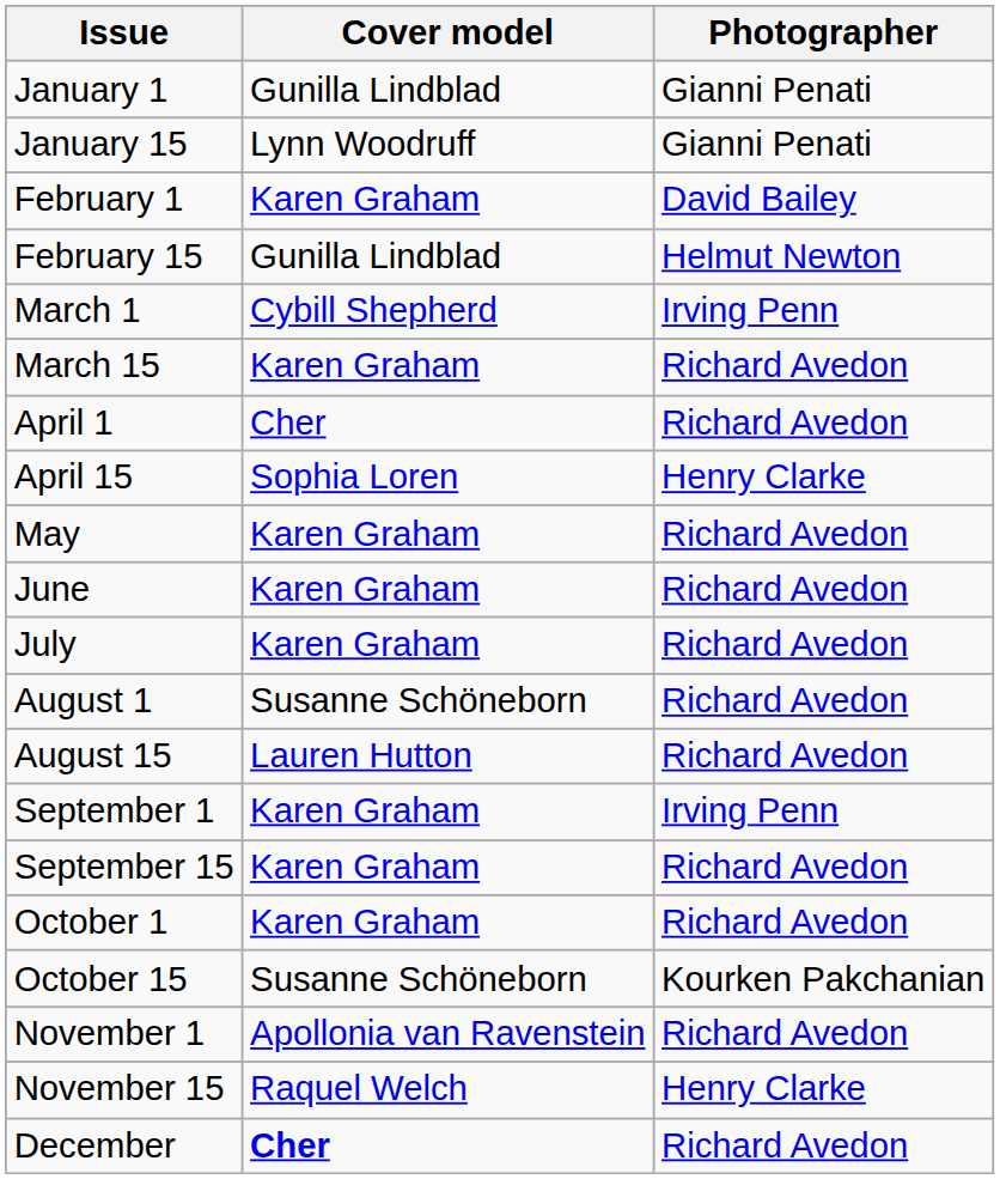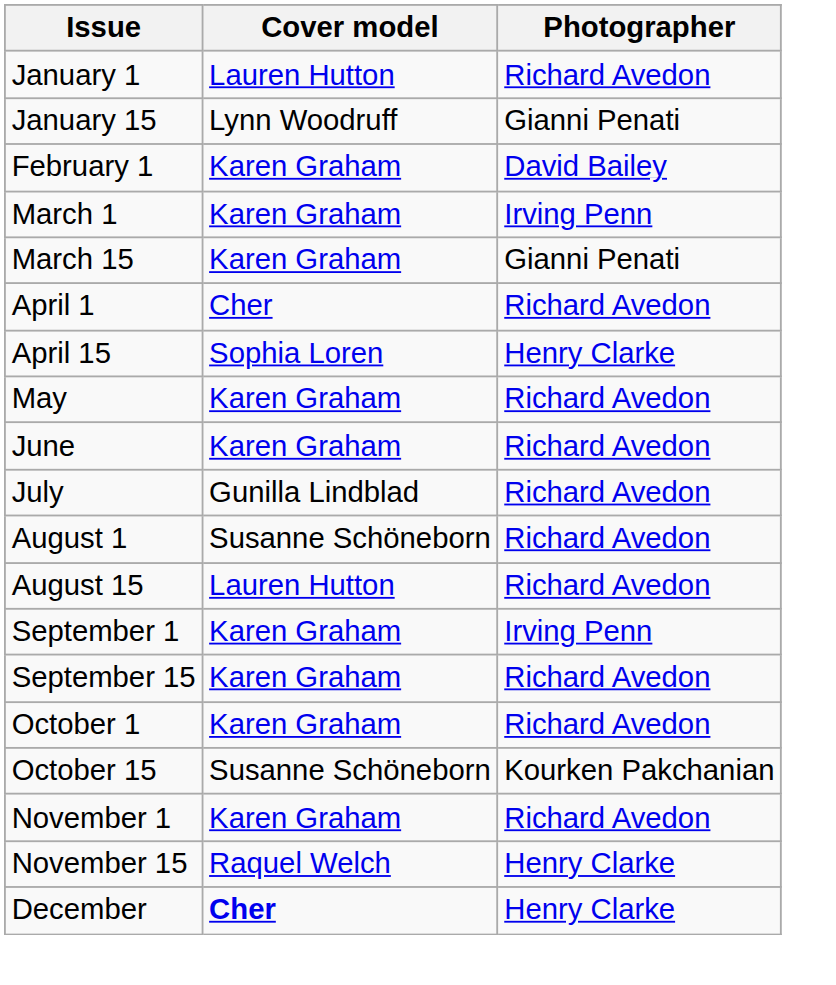January 1 | Cover model: Gunilla Lindblad -> Lauren Hutton
January 1 | Photographer: Gianni Penati -> Richard Avedon
- row: February 15 | Gunilla Lindblad | Helmut Newton
March 1 | Cover model: Cybill Shepherd -> Karen Graham
March 15 | Photographer: Richard Avedon -> Gianni Penati
July | Cover model: Karen Graham -> Gunilla Lindblad
November 1 | Cover model: Apollonia van Ravenstein -> Karen Graham
December | Photographer: Richard Avedon -> Henry Clarke
